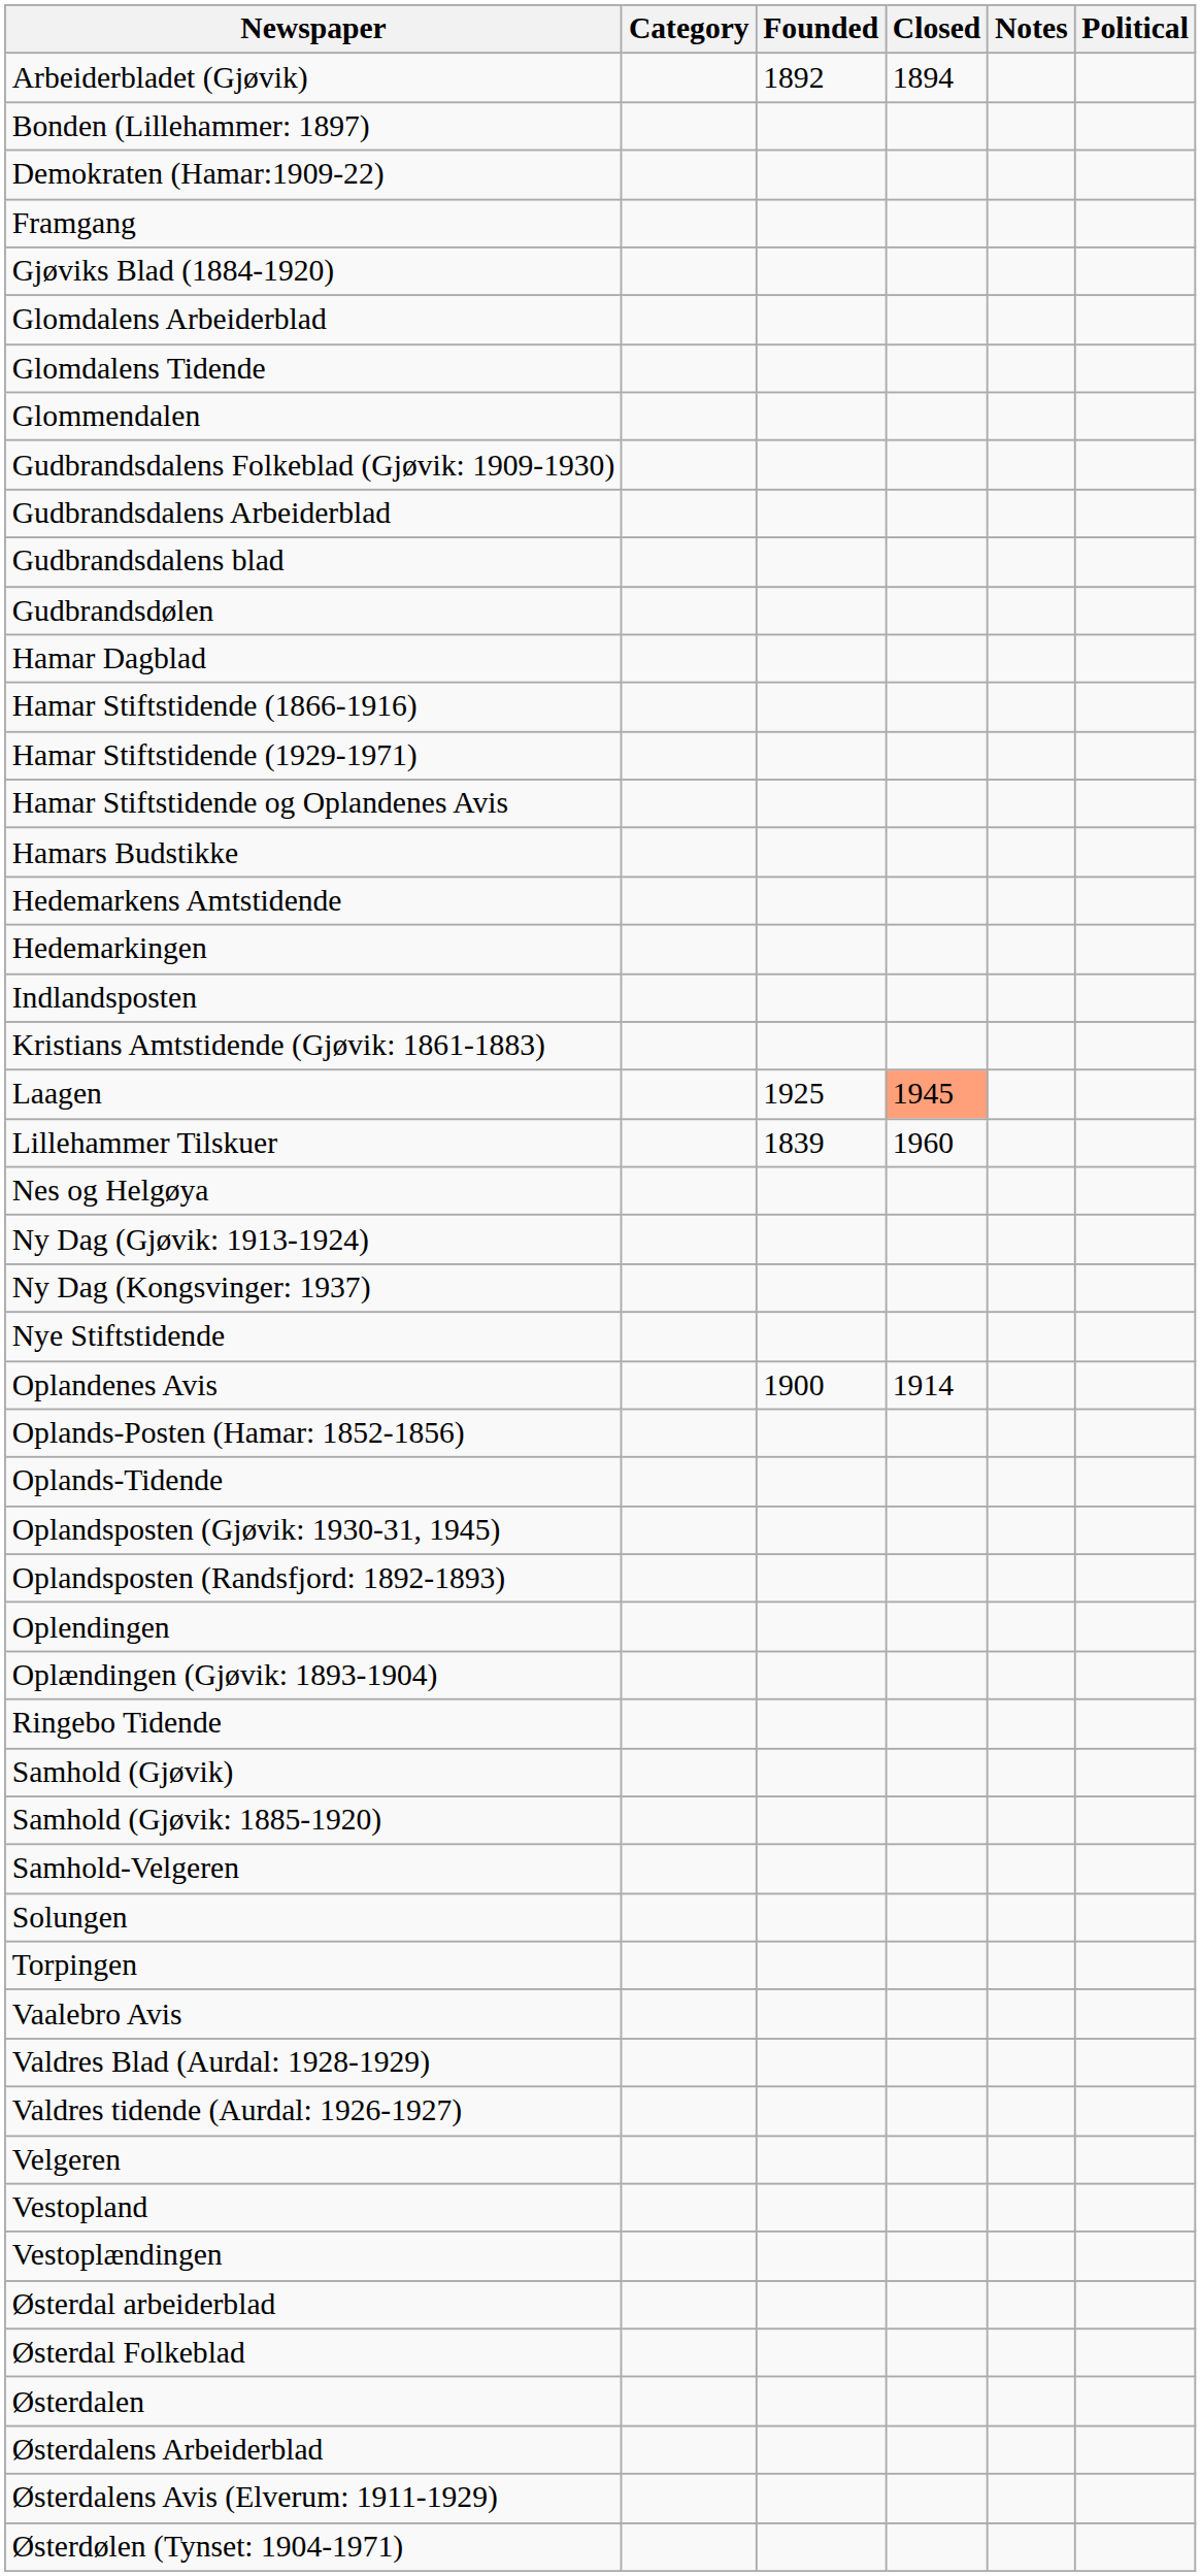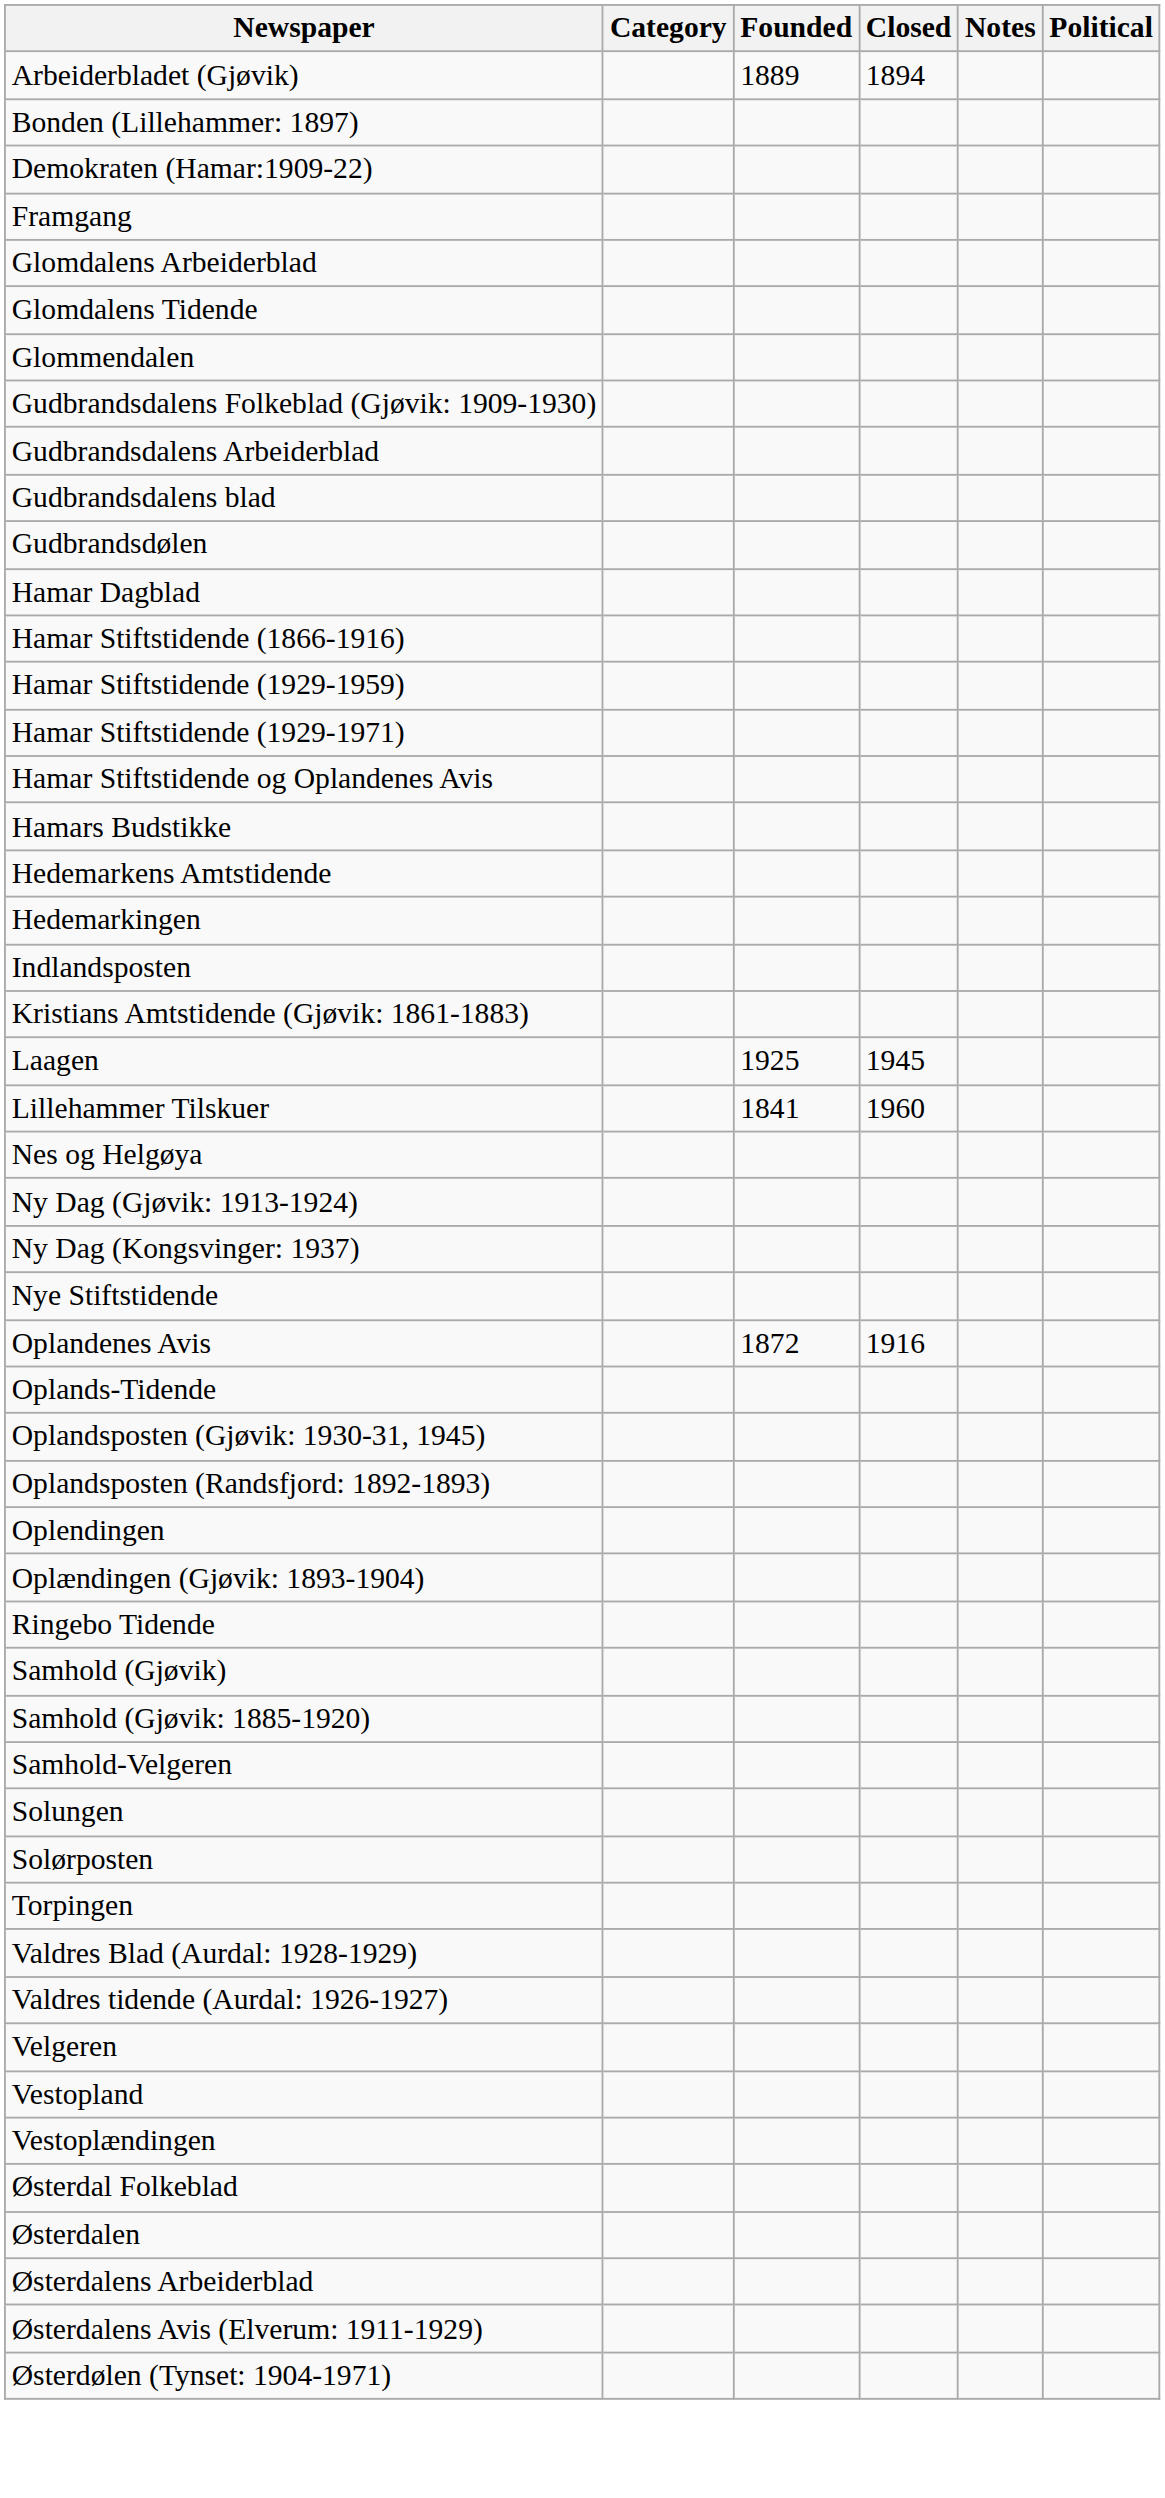Arbeiderbladet (Gjøvik) | Founded: 1892 -> 1889
- row: Gjøviks Blad (1884-1920)
+ row: Hamar Stiftstidende (1929-1959)
Laagen | Closed: lightsalmon background -> no background
Lillehammer Tilskuer | Founded: 1839 -> 1841
Oplandenes Avis | Founded: 1900 -> 1872
Oplandenes Avis | Closed: 1914 -> 1916
- row: Oplands-Posten (Hamar: 1852-1856)
+ row: Solørposten
- row: Vaalebro Avis
- row: Østerdal arbeiderblad
